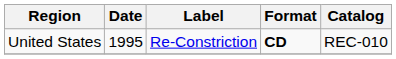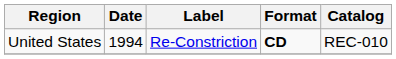United States | Date: 1995 -> 1994
